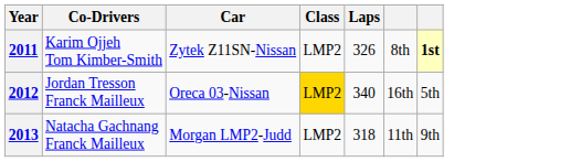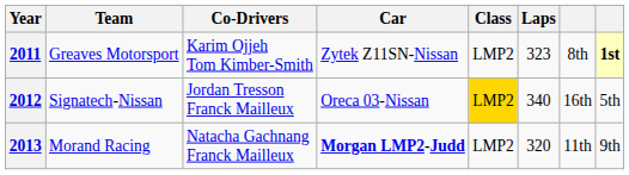+ column: Team | Greaves Motorsport | Signatech-Nissan | Morand Racing
2011 | Laps: 326 -> 323
2013 | Car: normal -> bold
2013 | Laps: 318 -> 320
